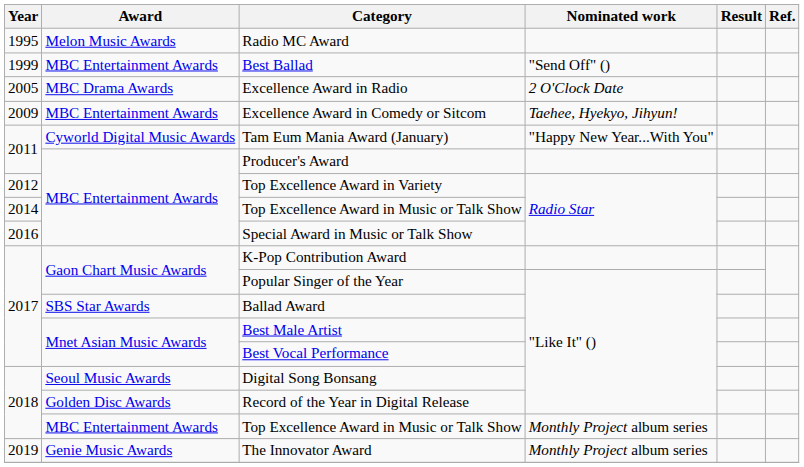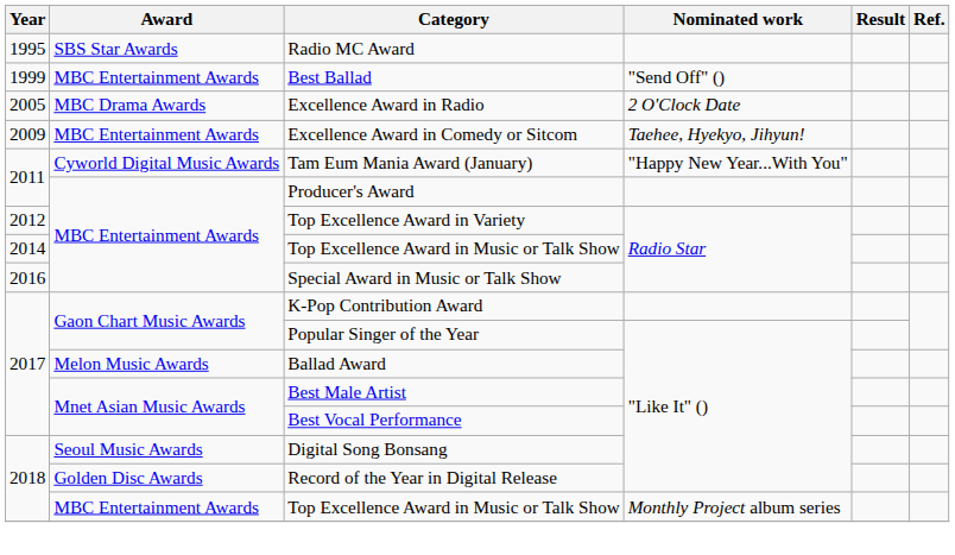Radio MC Award | Award: Melon Music Awards -> SBS Star Awards
Ballad Award | Award: SBS Star Awards -> Melon Music Awards
- row: 2019 | Genie Music Awards | The Innovator Award | Monthly Project album series
